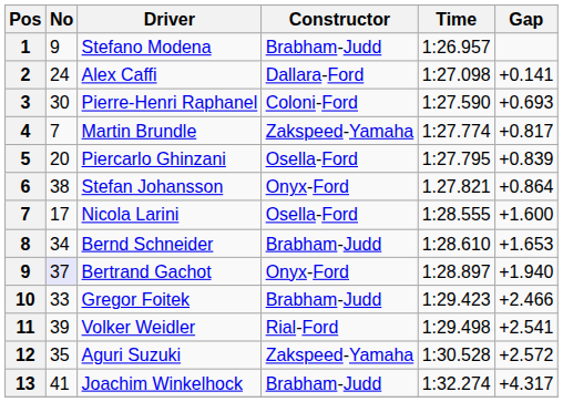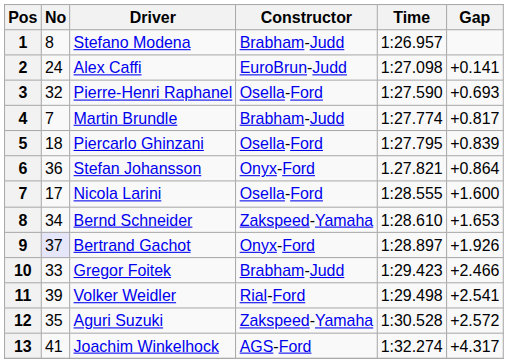Stefano Modena | No: 9 -> 8
Alex Caffi | Constructor: Dallara-Ford -> EuroBrun-Judd
Pierre-Henri Raphanel | No: 30 -> 32
Pierre-Henri Raphanel | Constructor: Coloni-Ford -> Osella-Ford
Martin Brundle | Constructor: Zakspeed-Yamaha -> Brabham-Judd
Piercarlo Ghinzani | No: 20 -> 18
Stefan Johansson | No: 38 -> 36
Bernd Schneider | Constructor: Brabham-Judd -> Zakspeed-Yamaha
Bertrand Gachot | Gap: +1.940 -> +1.926
Joachim Winkelhock | Constructor: Brabham-Judd -> AGS-Ford
